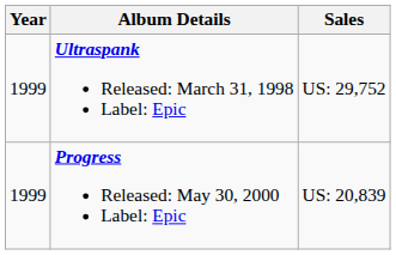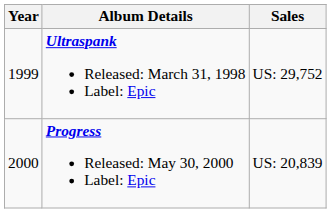Progress Released: May 30, 2000 Label: Epic | Year: 1999 -> 2000
